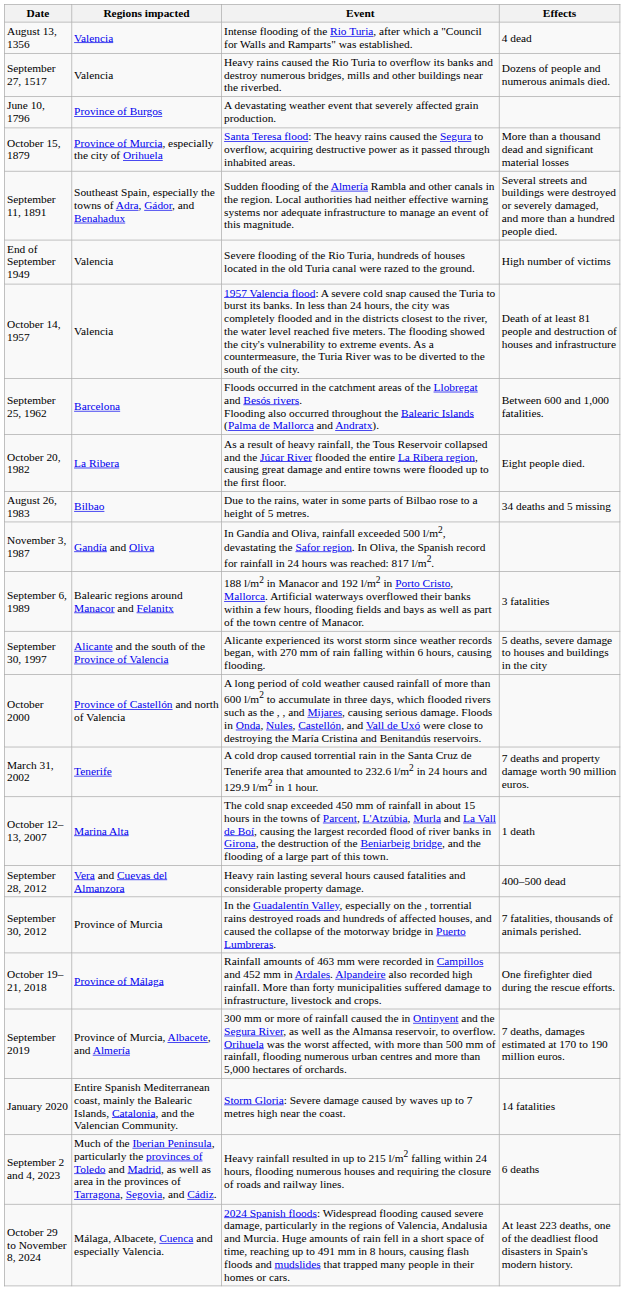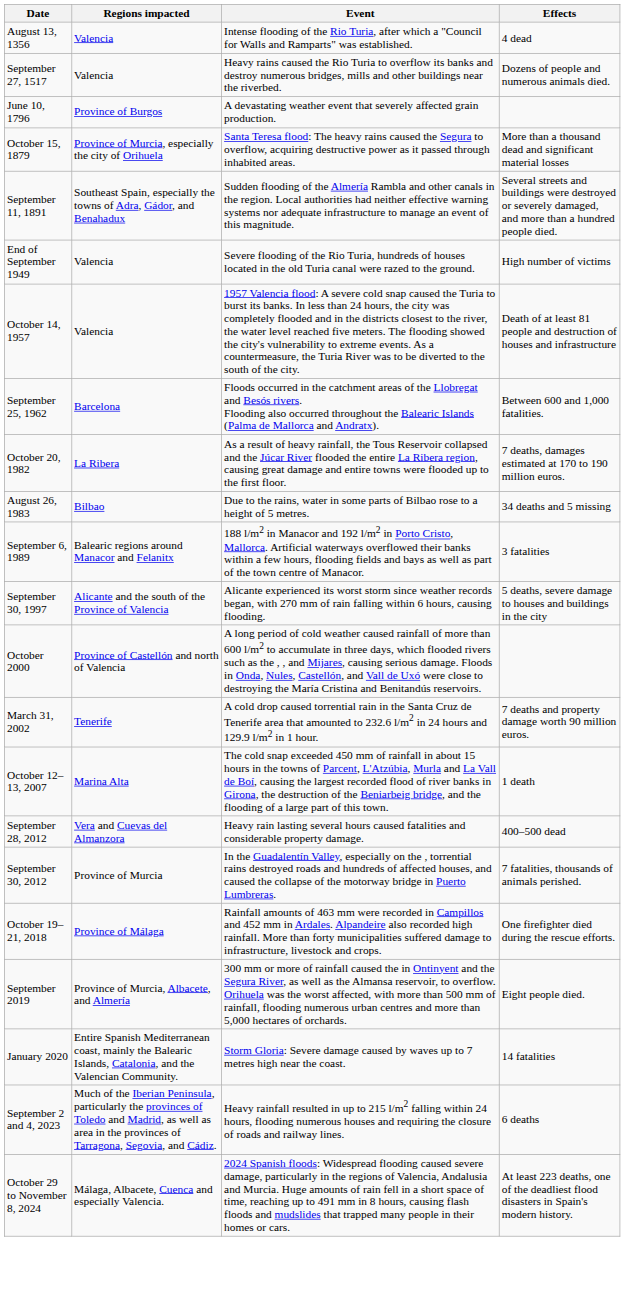October 20, 1982 | Effects: Eight people died. -> 7 deaths, damages estimated at 170 to 190 million euros.
- row: November 3, 1987 | Gandía and Oliva | In Gandía and Oliva, rainfall exceeded 500 l/m2, devastating the Safor region. In Oliva, the Spanish record for rainfall in 24 hours was reached: 817 l/m2.
September 2019 | Effects: 7 deaths, damages estimated at 170 to 190 million euros. -> Eight people died.
